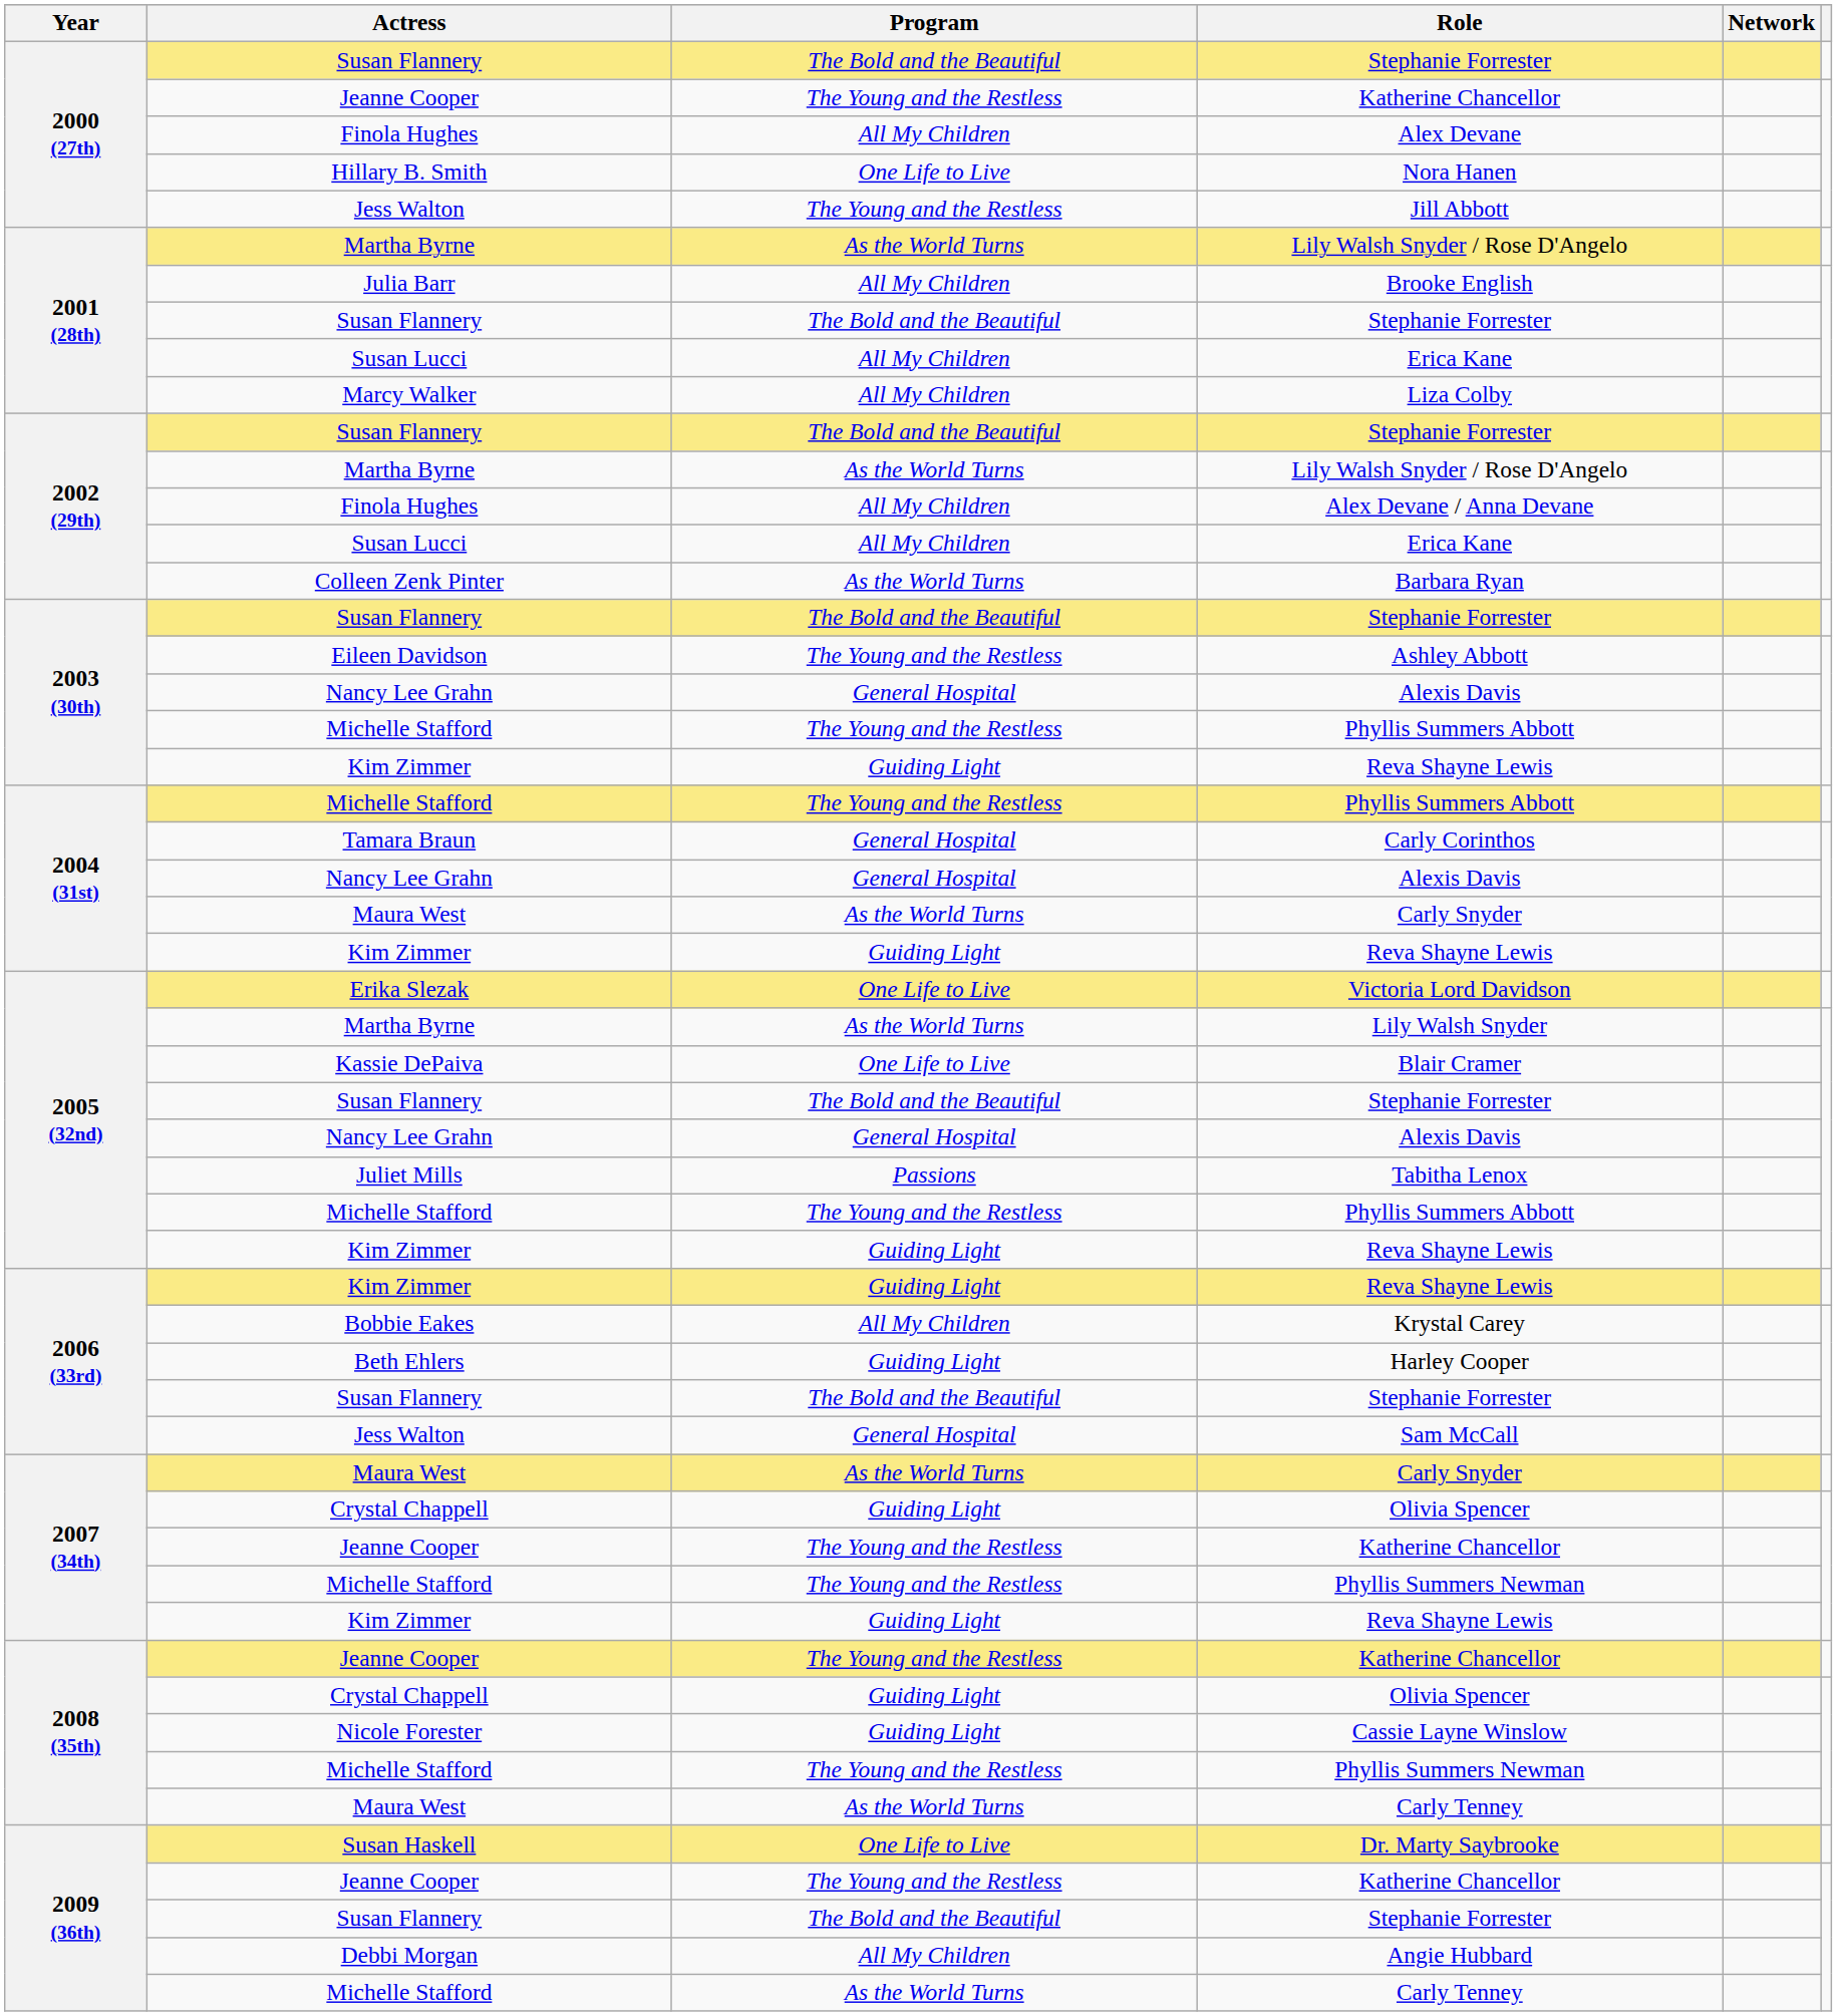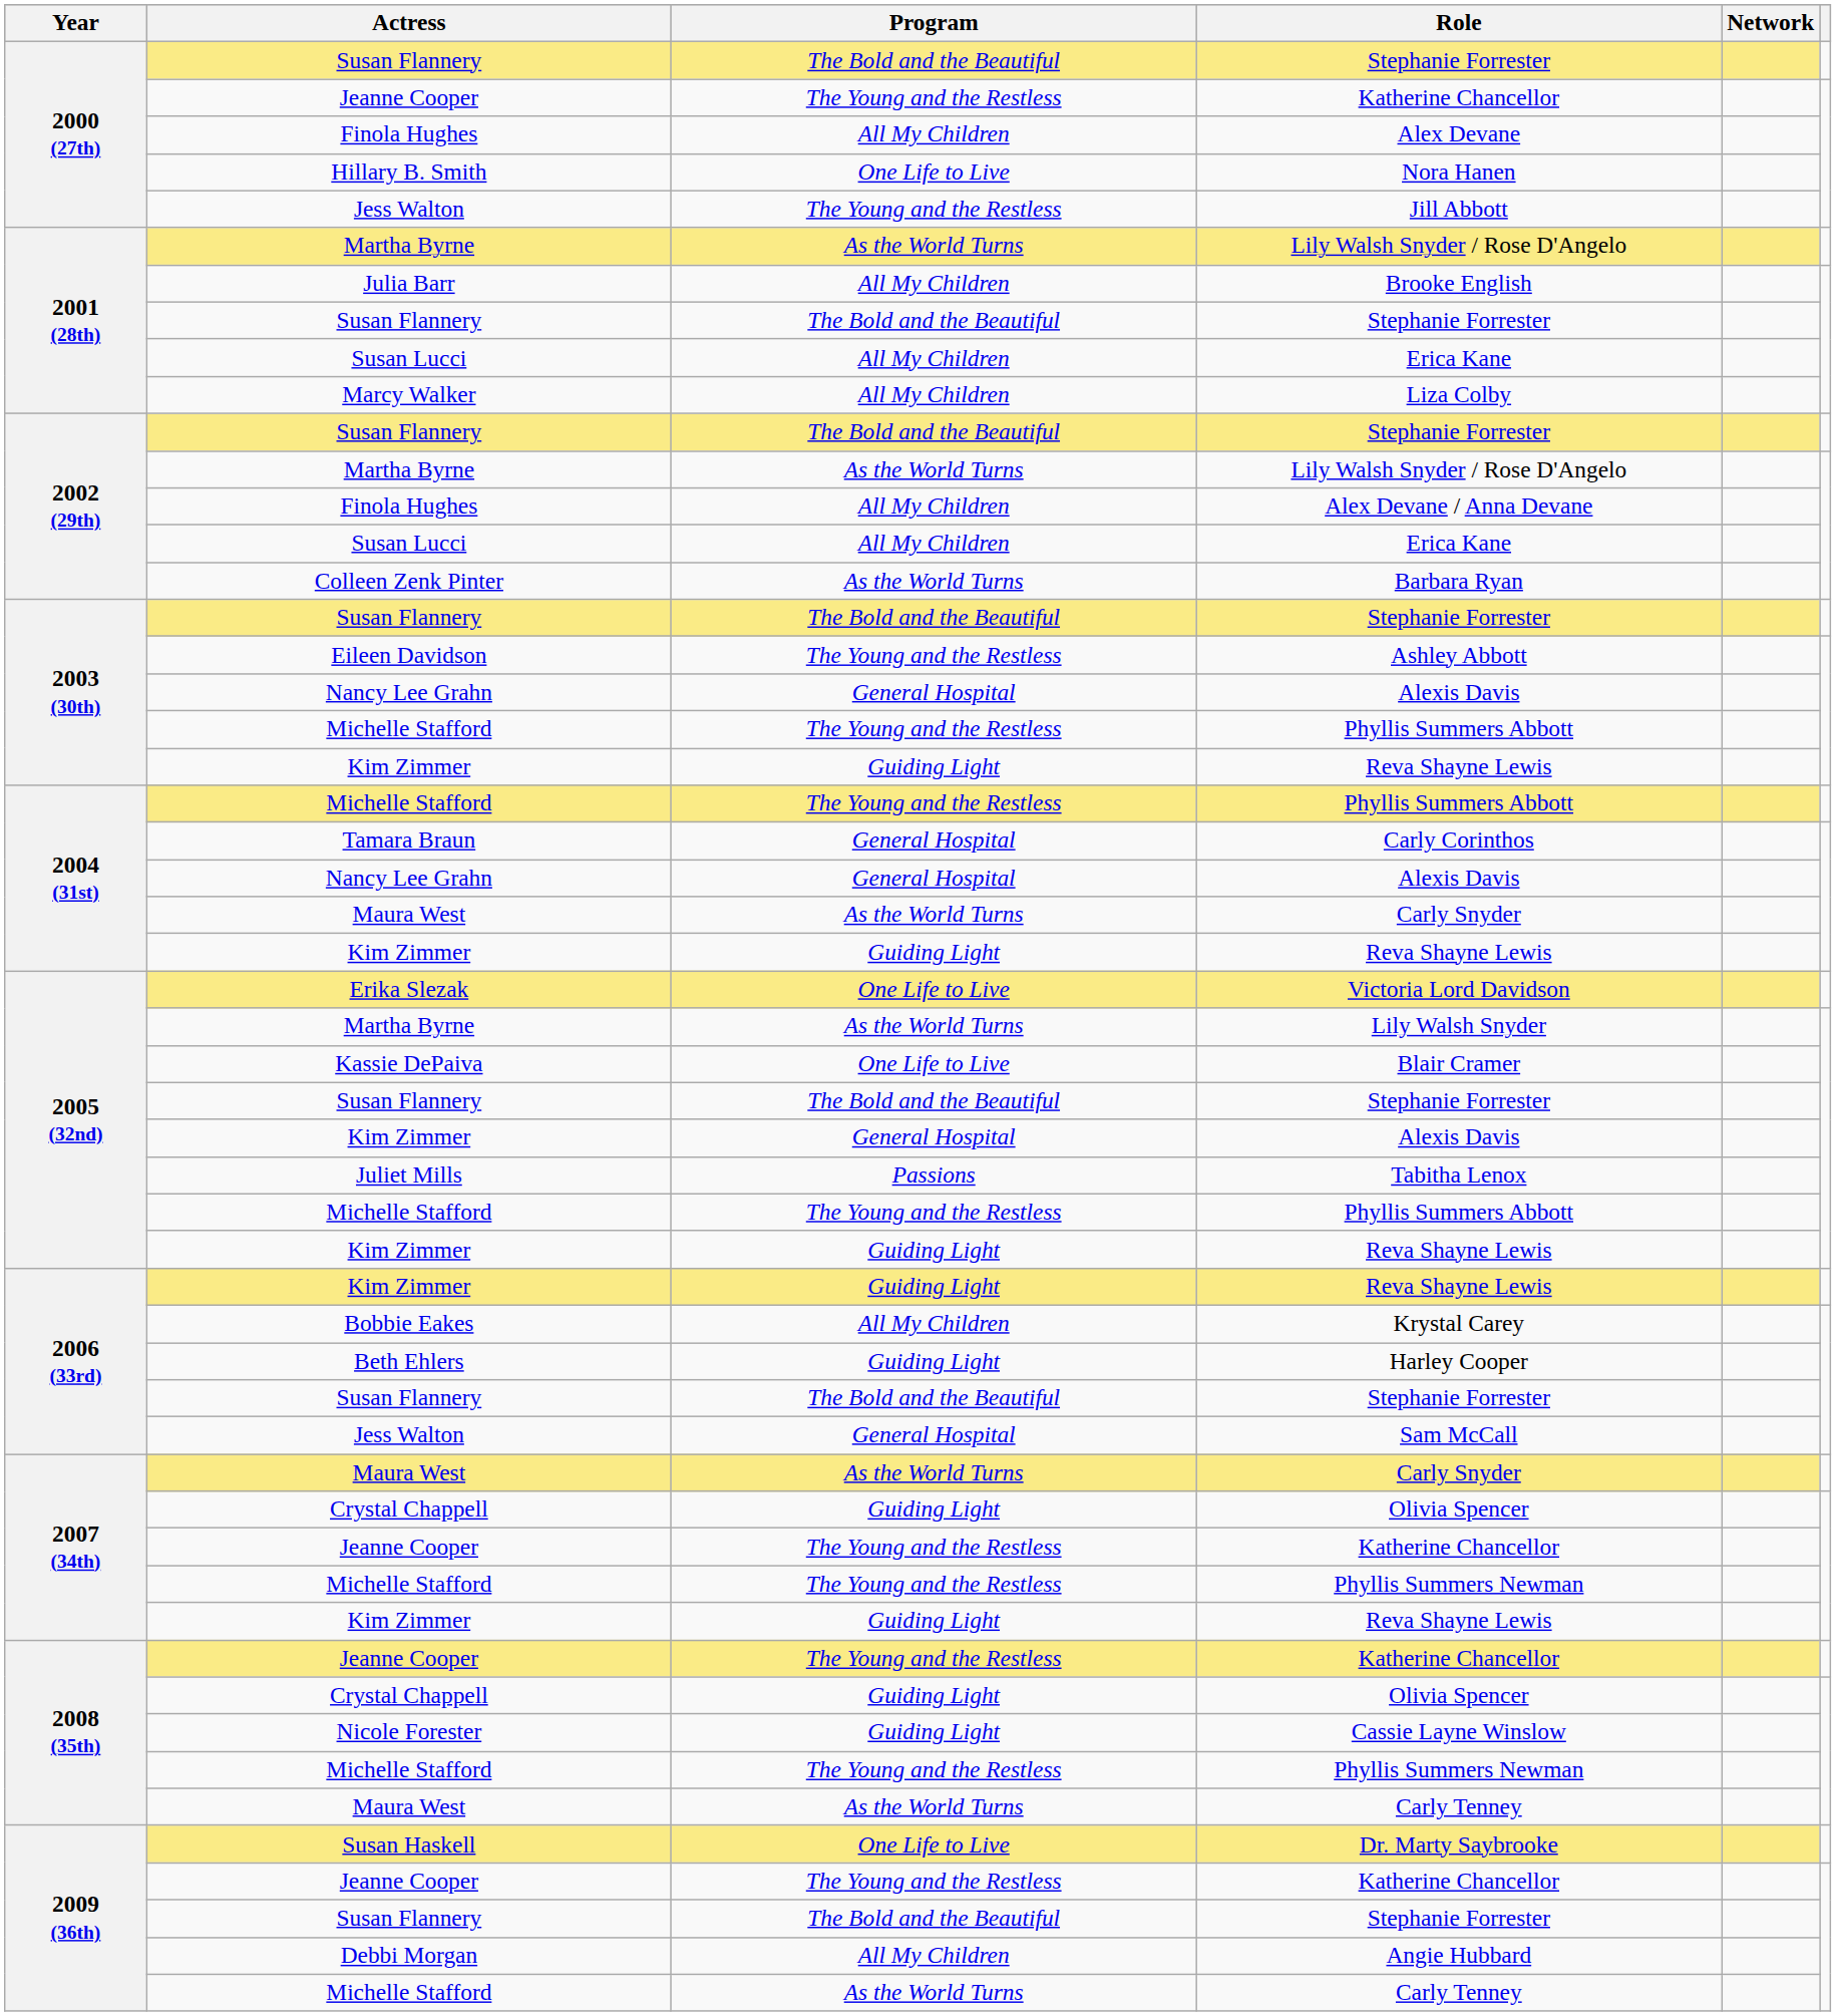2005 (32nd) / Alexis Davis | Actress: Nancy Lee Grahn -> Kim Zimmer
